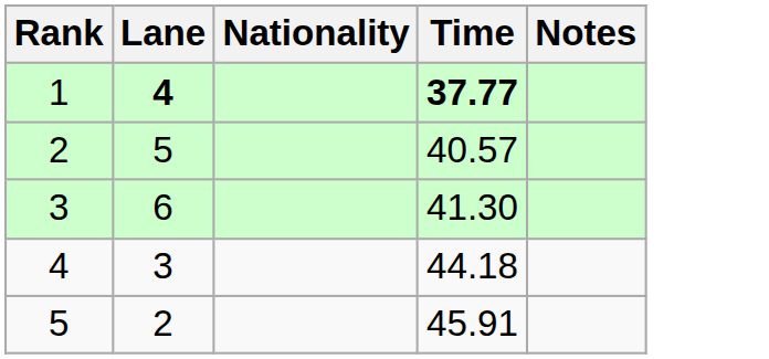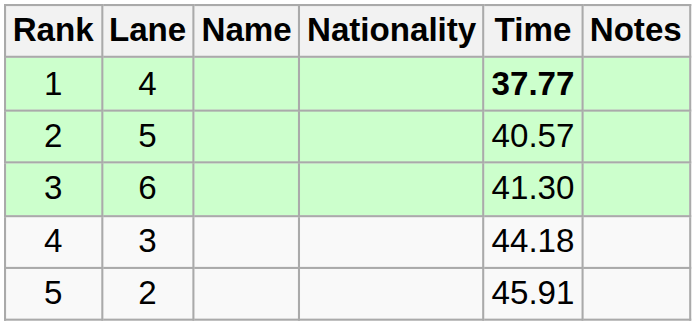+ column: Name
1 | Lane: bold -> normal
